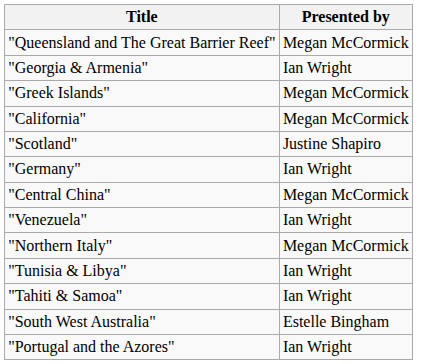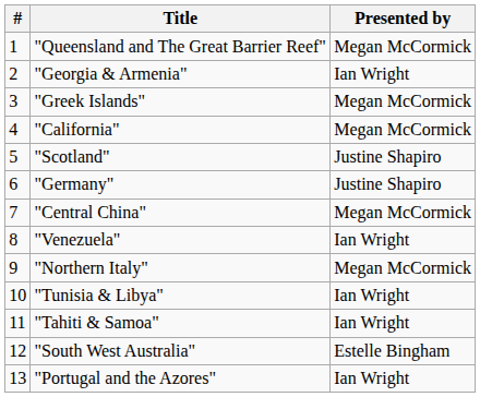+ column: # | 1 | 2 | 3 | 4 | 5 | 6 | 7 | 8 | 9 | 10 | 11 | 12 | 13
"Germany" | Presented by: Ian Wright -> Justine Shapiro
